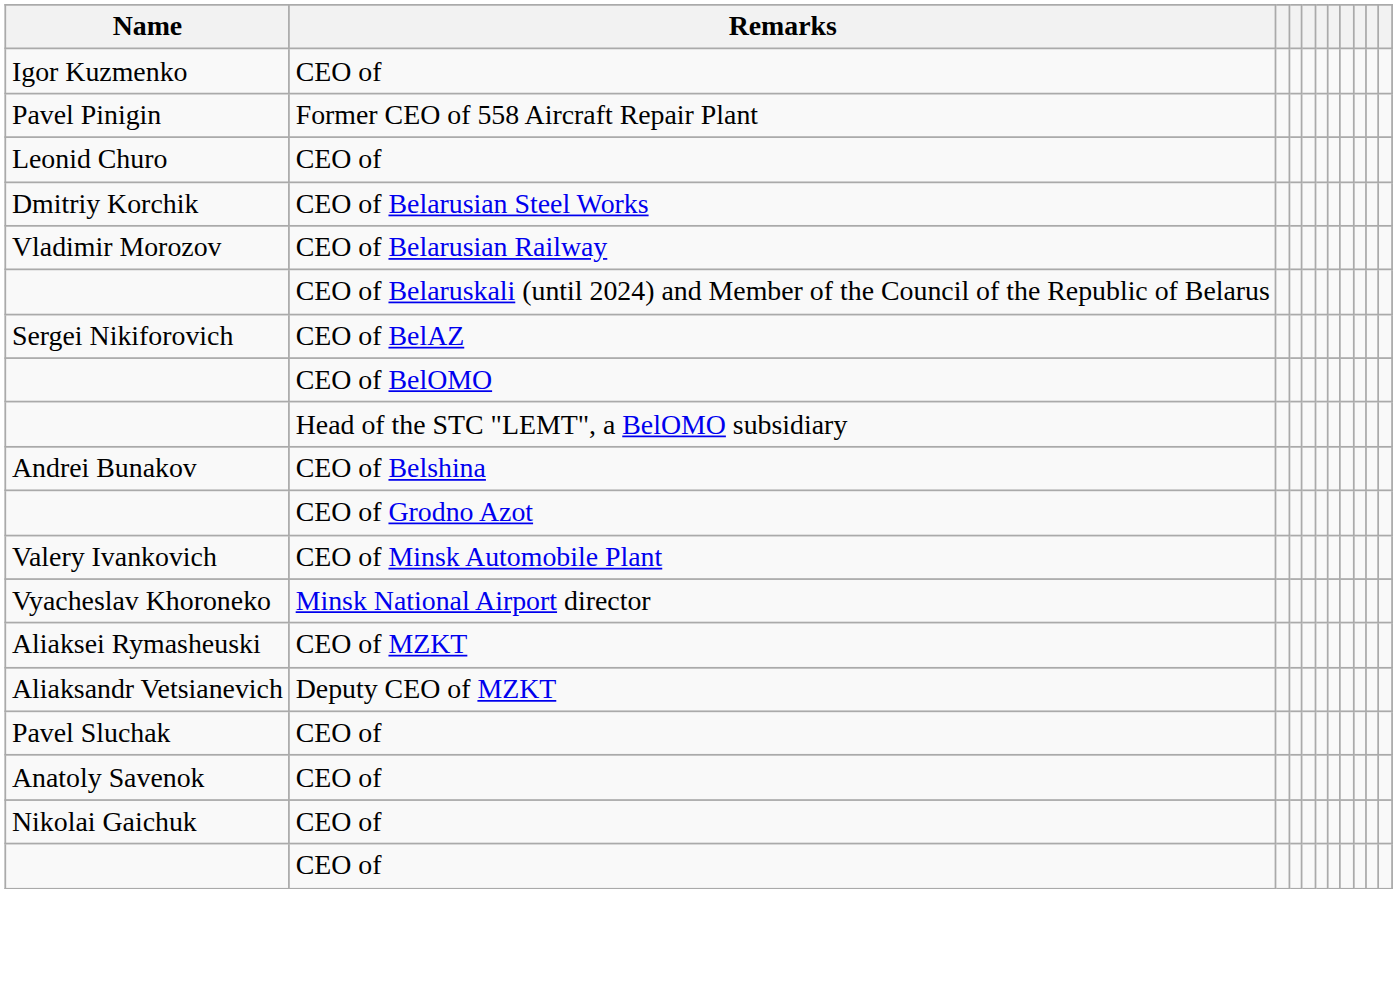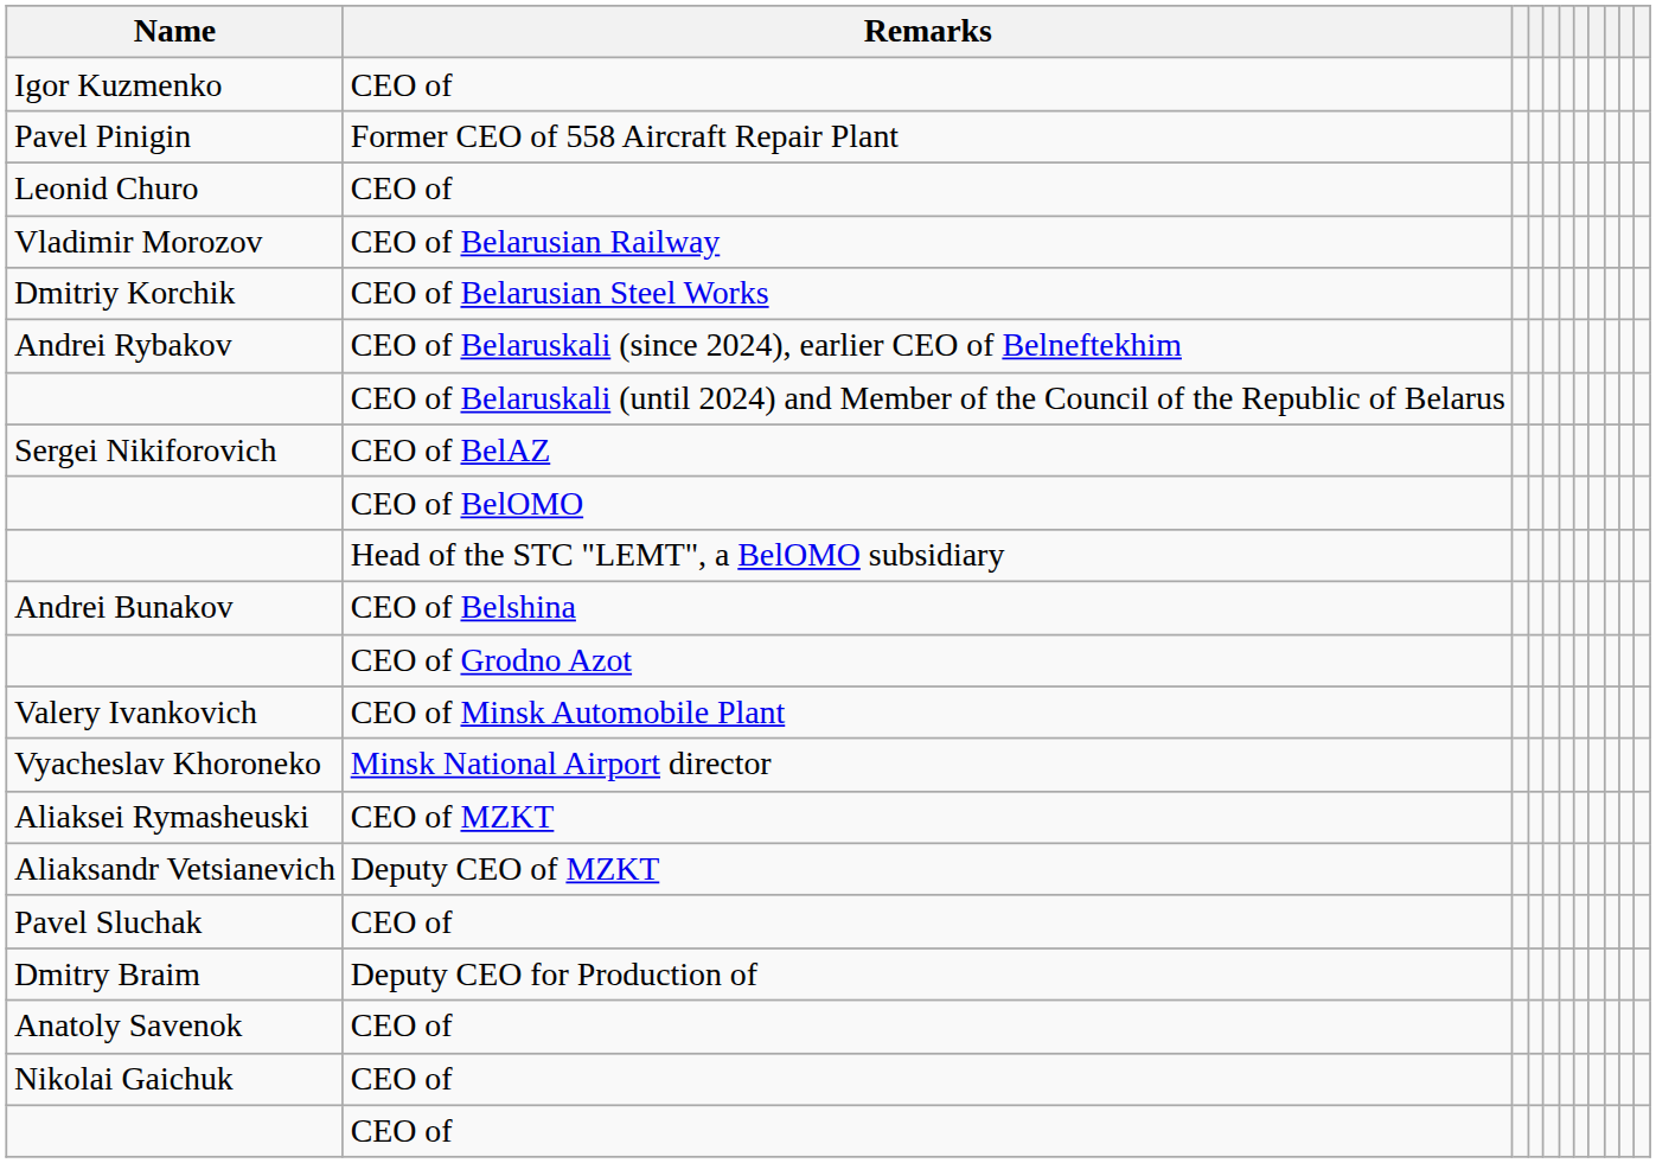rows swapped: Vladimir Morozov <-> Dmitriy Korchik
+ row: Andrei Rybakov | CEO of Belaruskali (since 2024), earlier CEO of Belneftekhim
+ row: Dmitry Braim | Deputy CEO for Production of
